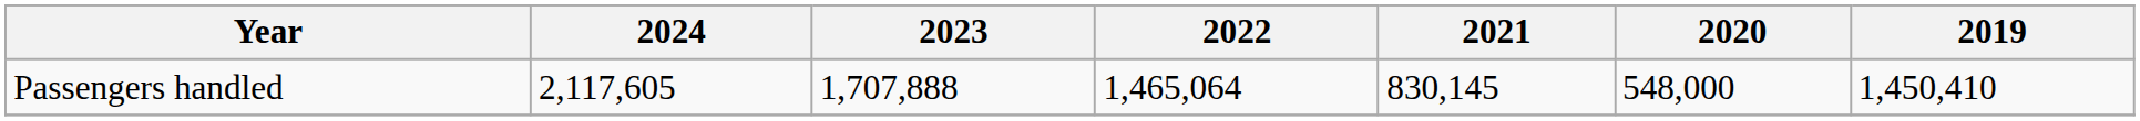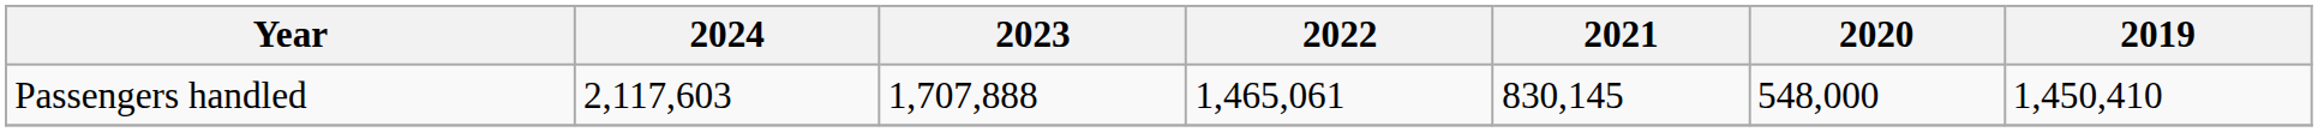Passengers handled | 2024: 2,117,605 -> 2,117,603
Passengers handled | 2022: 1,465,064 -> 1,465,061
